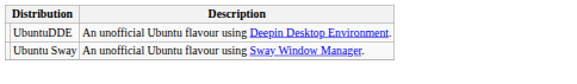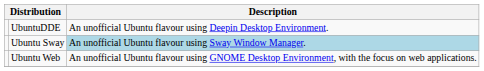Ubuntu Sway | Description: no background -> lightblue background
+ row: Ubuntu Web | An unofficial Ubuntu flavour using GNOME Desktop Environment, with the focus on web applications.
